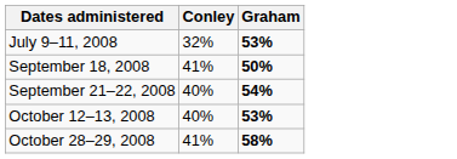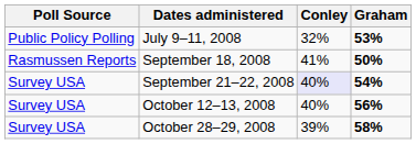+ column: Poll Source | Public Policy Polling | Rasmussen Reports | Survey USA | Survey USA | Survey USA
September 21–22, 2008 | Conley: no background -> lavender background
October 12–13, 2008 | Graham: 53% -> 56%
October 28–29, 2008 | Conley: 41% -> 39%
